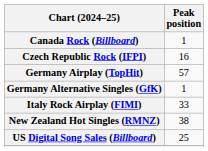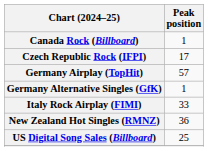Czech Republic Rock (IFPI) | Peak position: 16 -> 17
New Zealand Hot Singles (RMNZ) | Peak position: 38 -> 36
